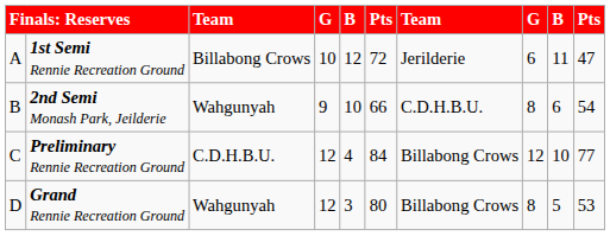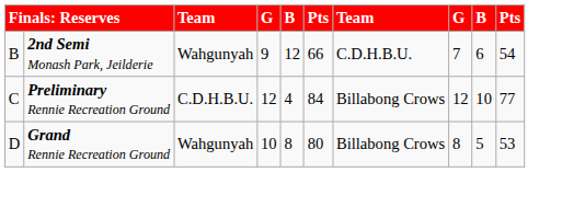- row: A | 1st Semi Rennie Recreation Ground | Billabong Crows | 10 | 12 | 72 | Jerilderie | 6 | 11 | 47
2nd Semi Monash Park, Jeilderie | column 5: 10 -> 12
2nd Semi Monash Park, Jeilderie | column 8: 8 -> 7
Grand Rennie Recreation Ground | column 4: 12 -> 10
Grand Rennie Recreation Ground | column 5: 3 -> 8
